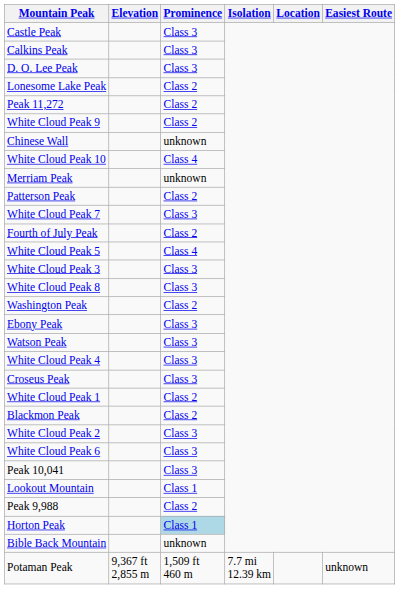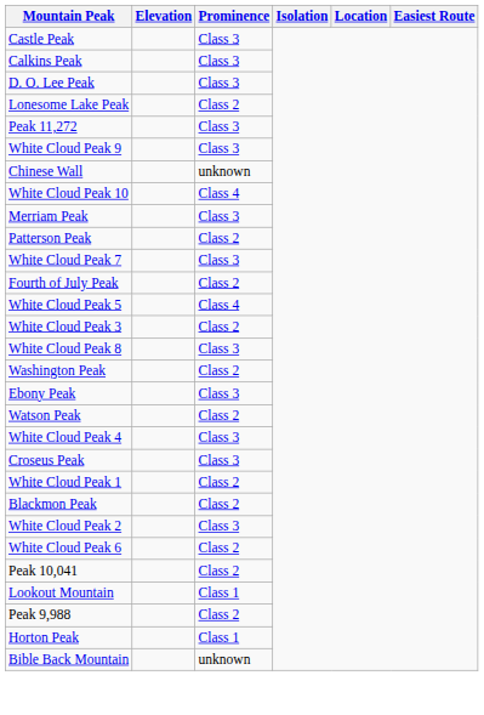Peak 11,272 | Prominence: Class 2 -> Class 3
White Cloud Peak 9 | Prominence: Class 2 -> Class 3
Merriam Peak | Prominence: unknown -> Class 3
White Cloud Peak 3 | Prominence: Class 3 -> Class 2
Watson Peak | Prominence: Class 3 -> Class 2
White Cloud Peak 6 | Prominence: Class 3 -> Class 2
Peak 10,041 | Prominence: Class 3 -> Class 2
Horton Peak | Prominence: lightblue background -> no background
- row: Potaman Peak | 9,367 ft 2,855 m | 1,509 ft 460 m | 7.7 mi 12.39 km | unknown
